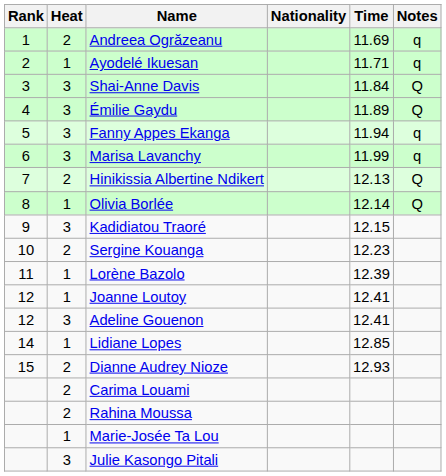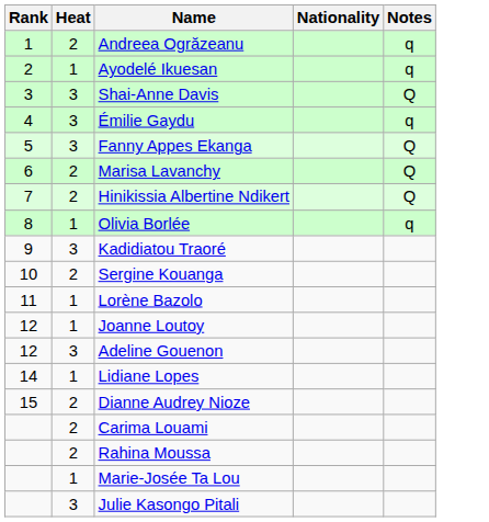- column: Time | 11.69 | 11.71 | 11.84 | 11.89 | 11.94 | 11.99 | 12.13 | 12.14 | 12.15 | 12.23 | 12.39 | 12.41 | 12.41 | 12.85 | 12.93
Émilie Gaydu | Notes: Q -> q
Fanny Appes Ekanga | Notes: q -> Q
Marisa Lavanchy | Heat: 3 -> 2
Marisa Lavanchy | Notes: q -> Q
Olivia Borlée | Notes: Q -> q
